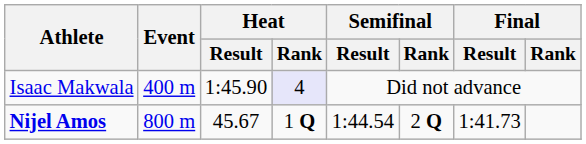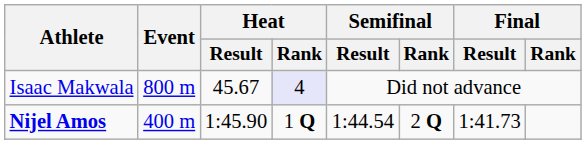Isaac Makwala | Event: 400 m -> 800 m
Isaac Makwala | Heat / Result: 1:45.90 -> 45.67
Nijel Amos | Event: 800 m -> 400 m
Nijel Amos | Heat / Result: 45.67 -> 1:45.90
